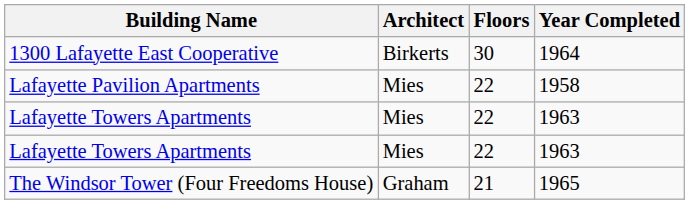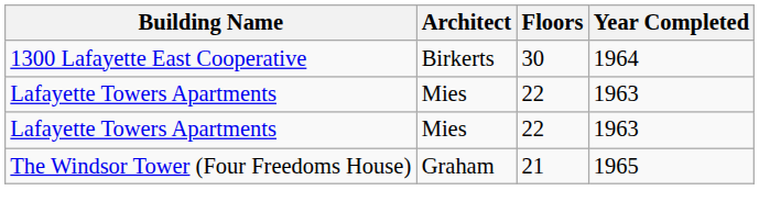- row: Lafayette Pavilion Apartments | Mies | 22 | 1958
